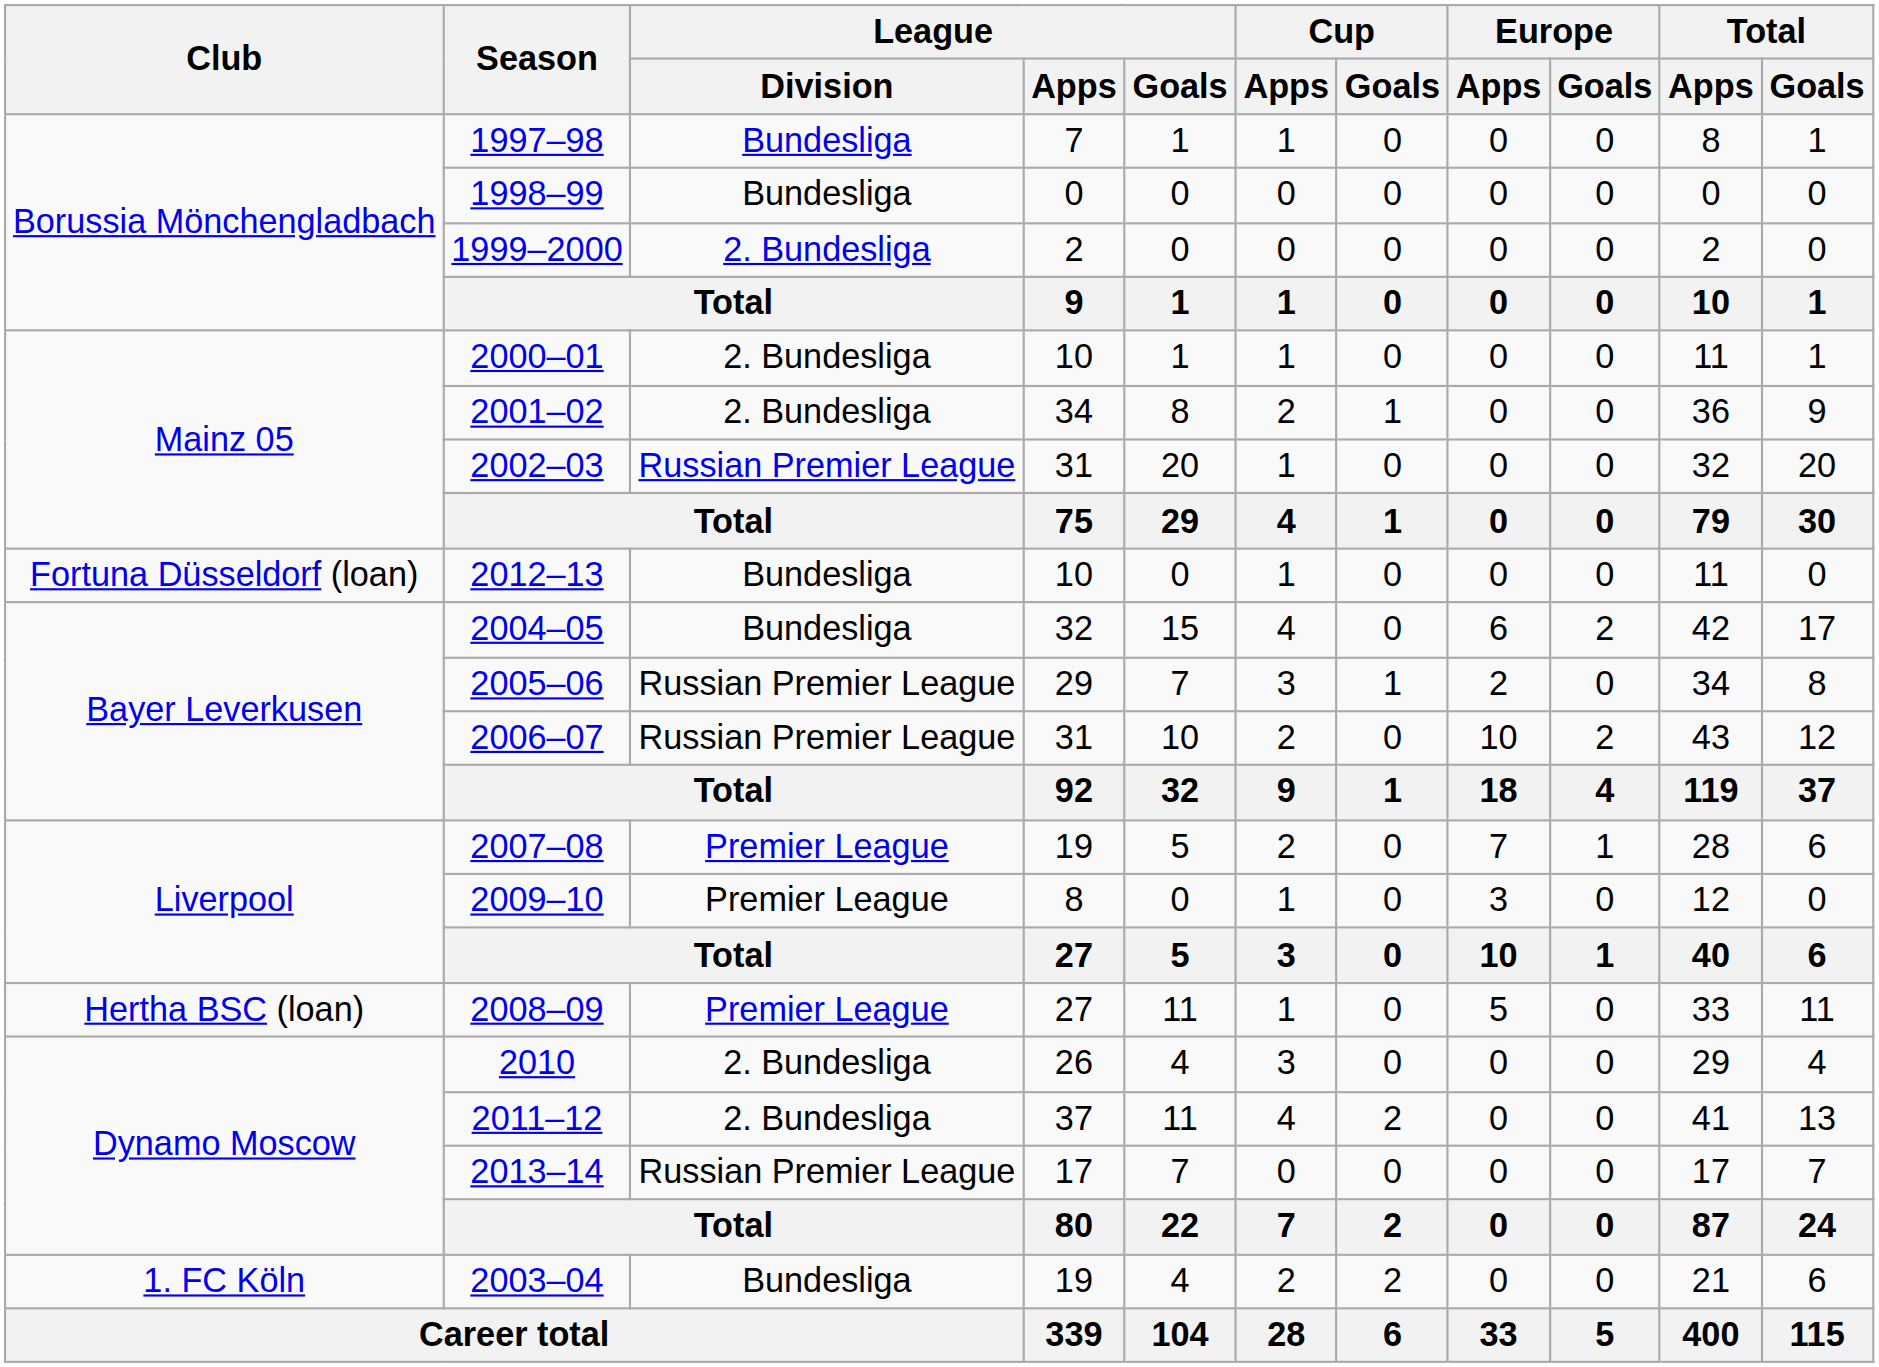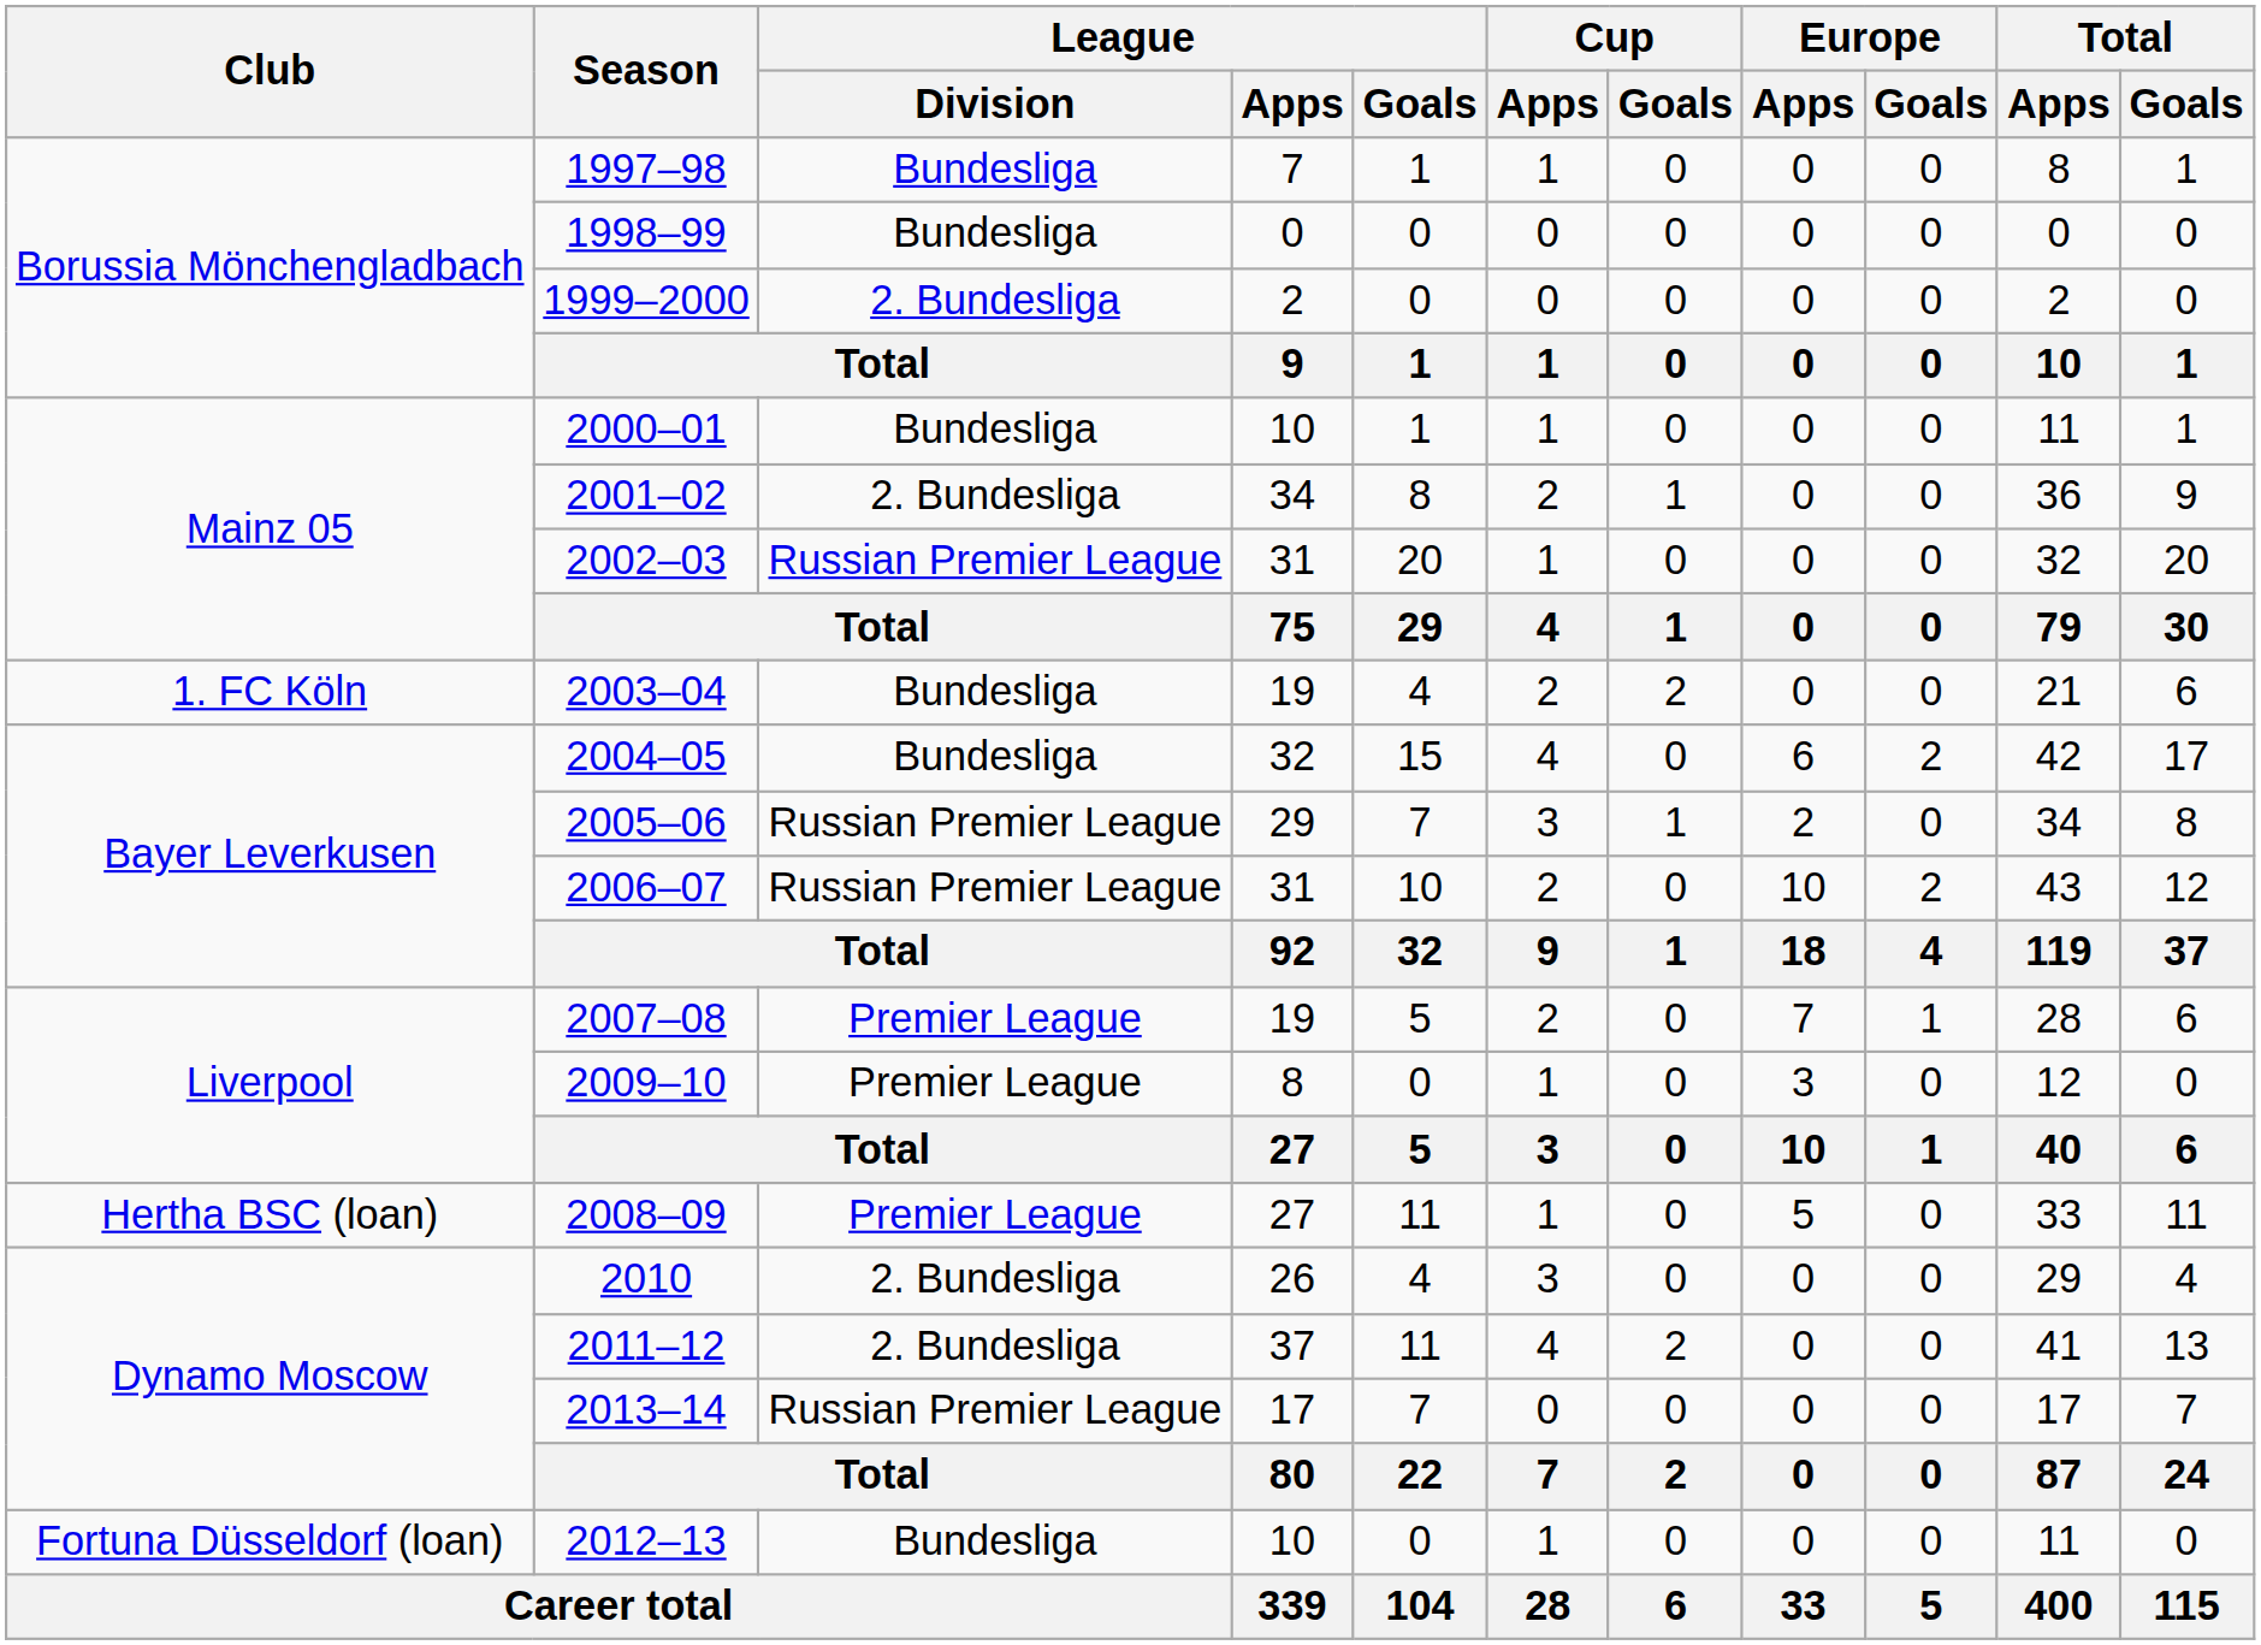2000–01 | League / Division: 2. Bundesliga -> Bundesliga
rows swapped: 2003–04 <-> 2012–13
